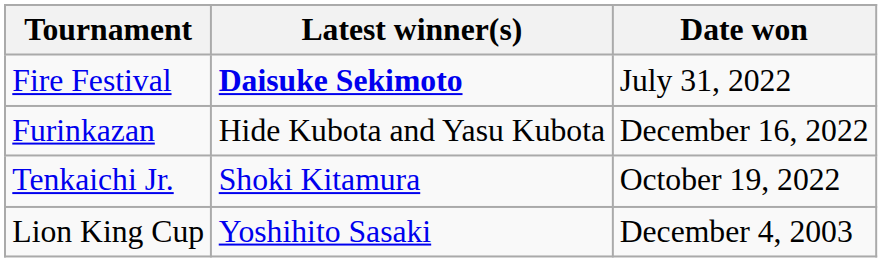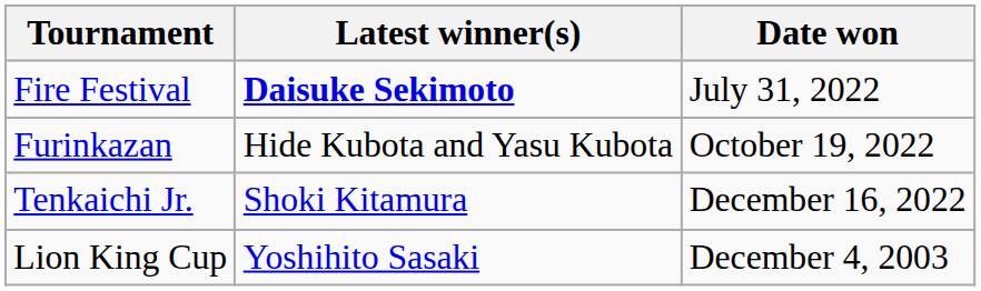Furinkazan | Date won: December 16, 2022 -> October 19, 2022
Tenkaichi Jr. | Date won: October 19, 2022 -> December 16, 2022
